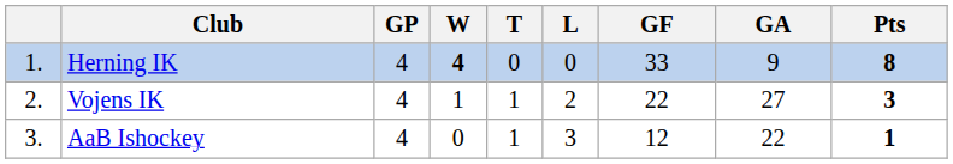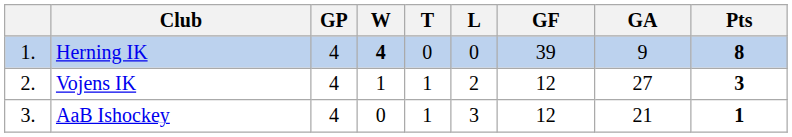Herning IK | GF: 33 -> 39
Vojens IK | GF: 22 -> 12
AaB Ishockey | GA: 22 -> 21
